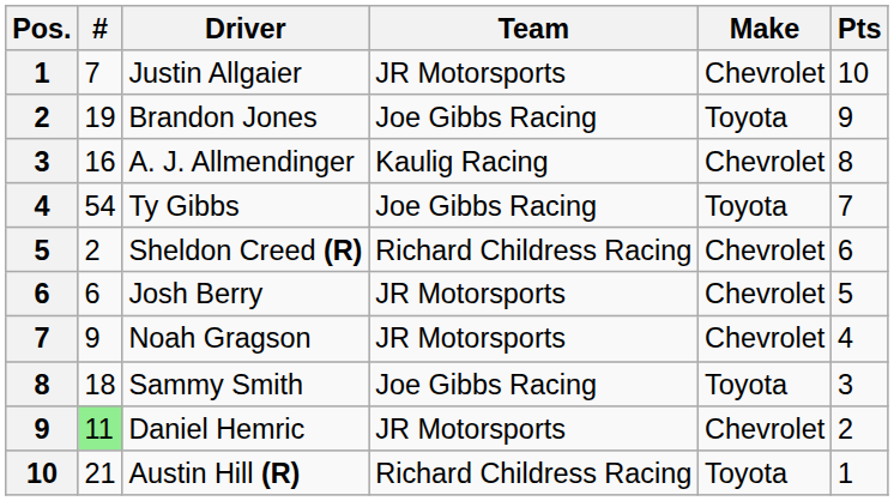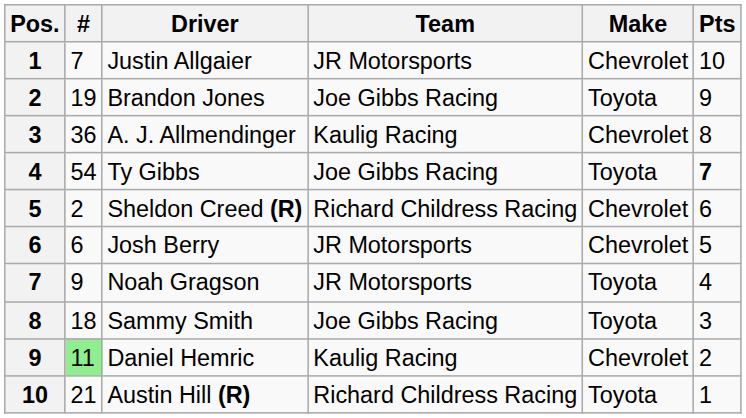A. J. Allmendinger | #: 16 -> 36
Ty Gibbs | Pts: normal -> bold
Noah Gragson | Make: Chevrolet -> Toyota
Daniel Hemric | Team: JR Motorsports -> Kaulig Racing
